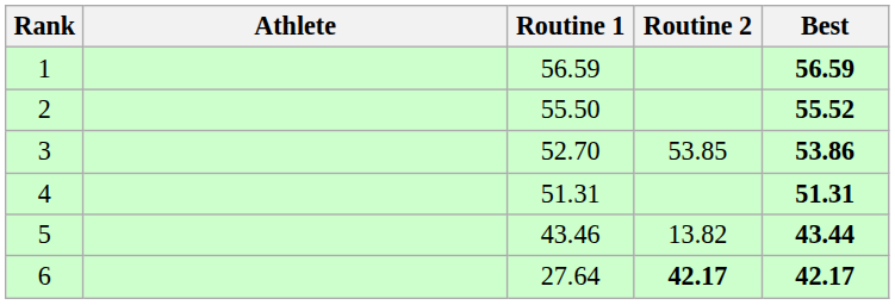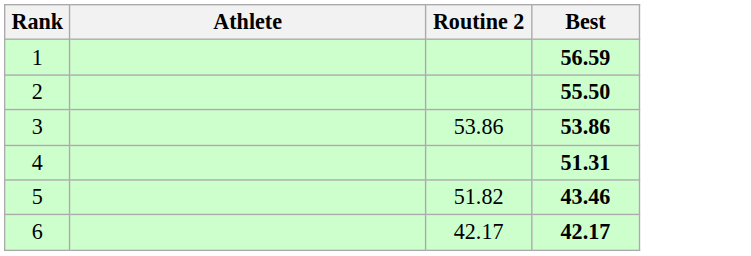- column: Routine 1 | 56.59 | 55.50 | 52.70 | 51.31 | 43.46 | 27.64
2 | Best: 55.52 -> 55.50
3 | Routine 2: 53.85 -> 53.86
5 | Routine 2: 13.82 -> 51.82
5 | Best: 43.44 -> 43.46
6 | Routine 2: bold -> normal
